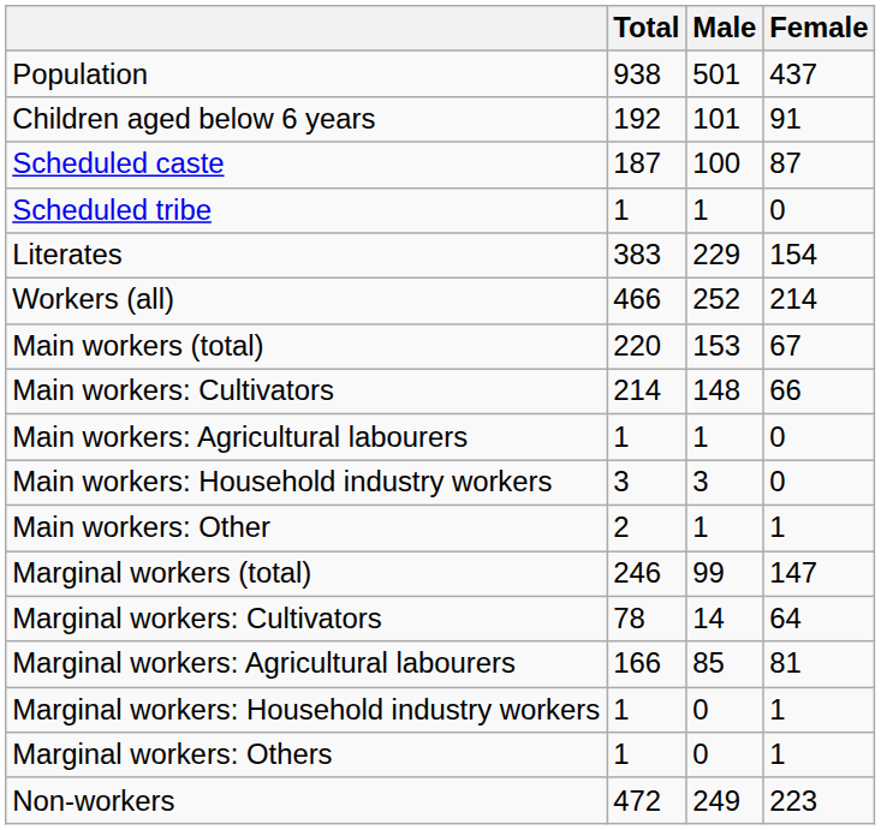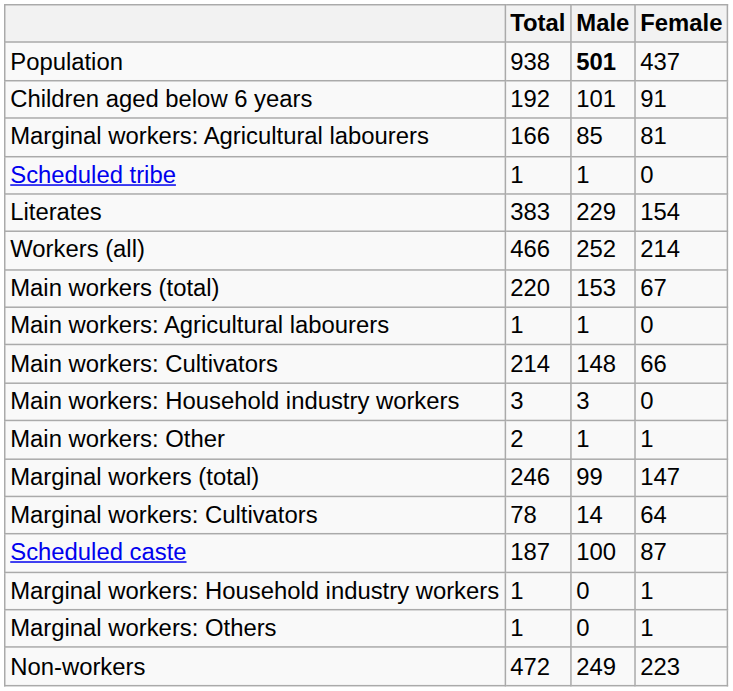Population | Male: normal -> bold
rows swapped: Scheduled caste <-> Marginal workers: Agricultural labourers
rows swapped: Main workers: Cultivators <-> Main workers: Agricultural labourers
